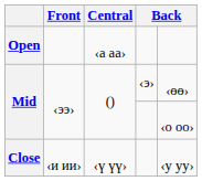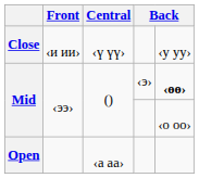rows swapped: Close <-> Open
Mid / ‹э› | column 5: normal -> bold
